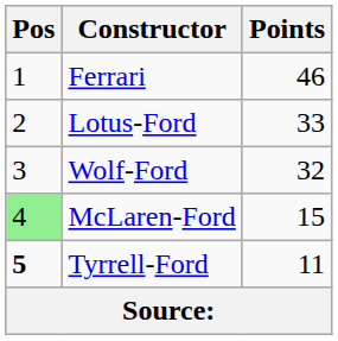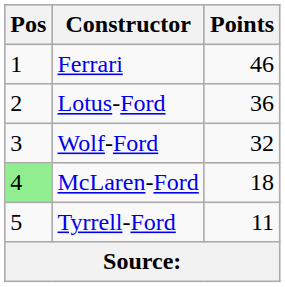Lotus-Ford | Points: 33 -> 36
McLaren-Ford | Points: 15 -> 18
Tyrrell-Ford | Pos: bold -> normal
